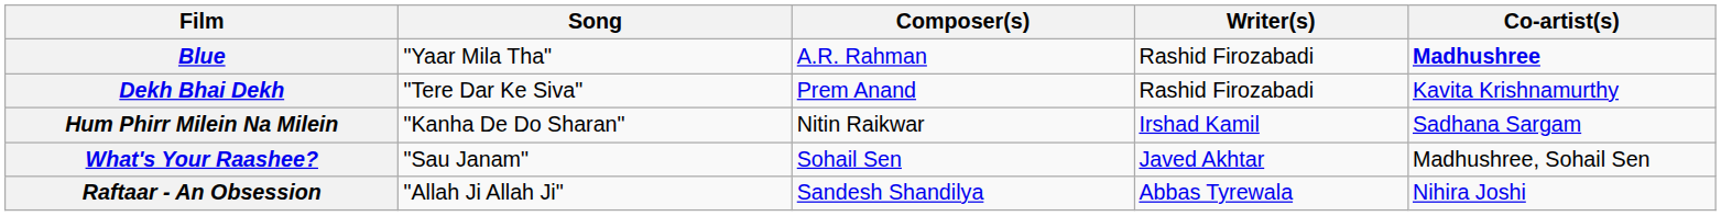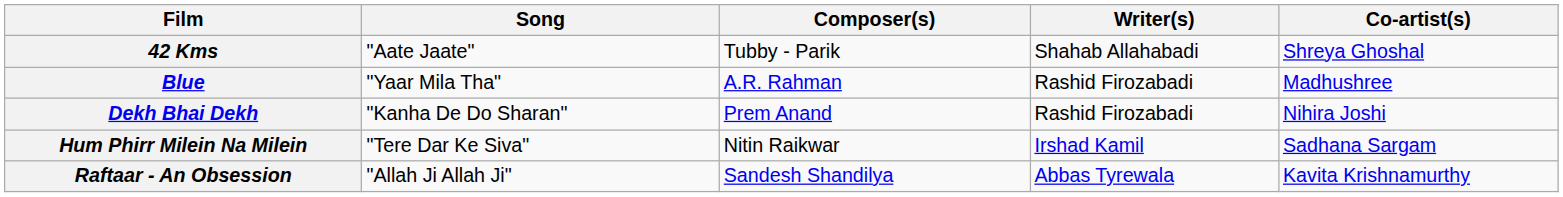+ row: 42 Kms | "Aate Jaate" | Tubby - Parik | Shahab Allahabadi | Shreya Ghoshal
Blue | Co-artist(s): bold -> normal
Dekh Bhai Dekh | Song: "Tere Dar Ke Siva" -> "Kanha De Do Sharan"
Dekh Bhai Dekh | Co-artist(s): Kavita Krishnamurthy -> Nihira Joshi
Hum Phirr Milein Na Milein | Song: "Kanha De Do Sharan" -> "Tere Dar Ke Siva"
- row: What's Your Raashee? | "Sau Janam" | Sohail Sen | Javed Akhtar | Madhushree, Sohail Sen
Raftaar - An Obsession | Co-artist(s): Nihira Joshi -> Kavita Krishnamurthy
